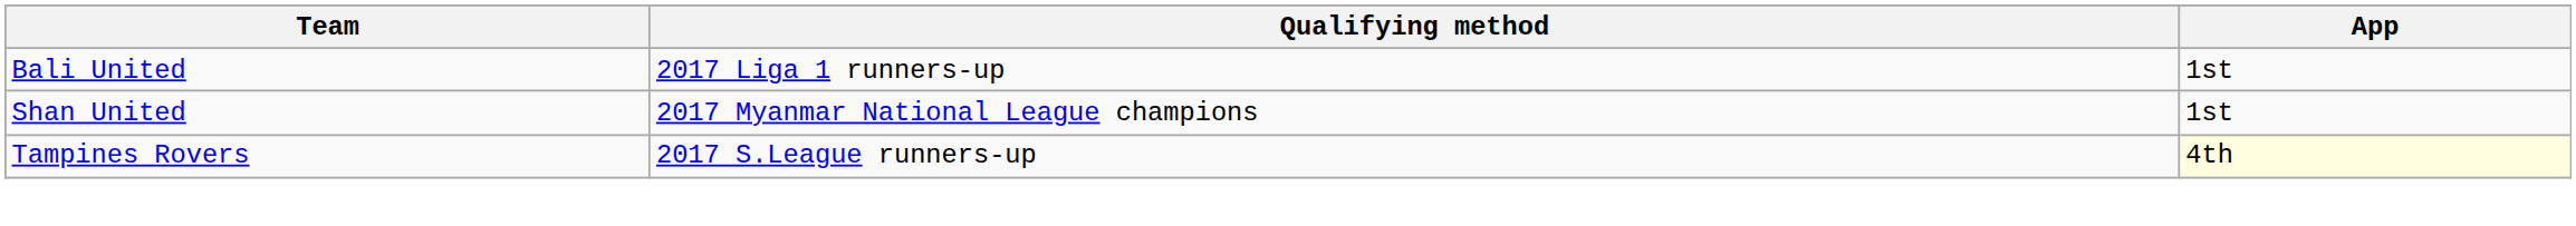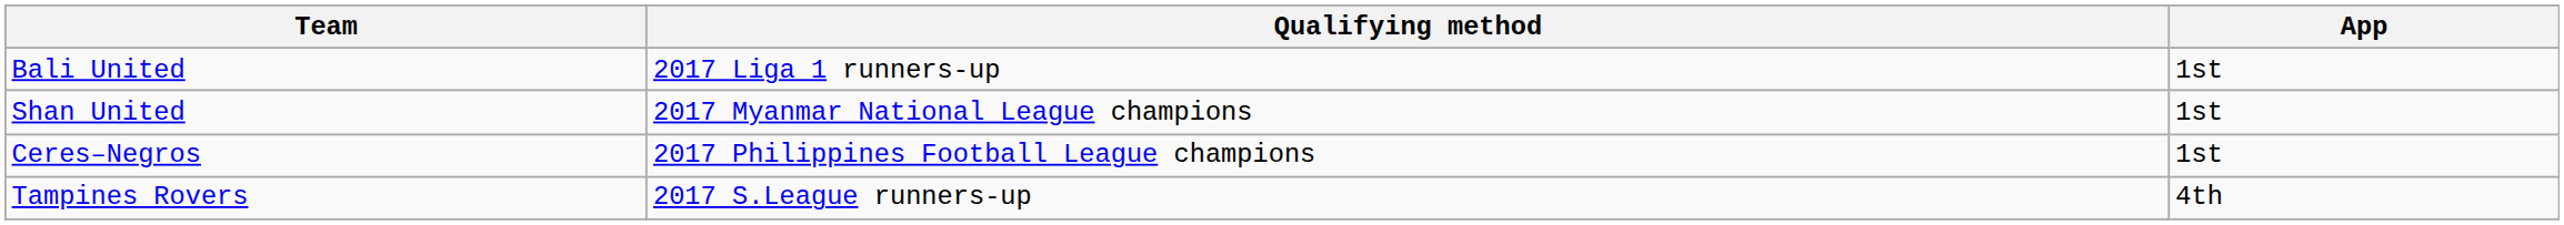+ row: Ceres–Negros | 2017 Philippines Football League champions | 1st
Tampines Rovers | App: lightyellow background -> no background
